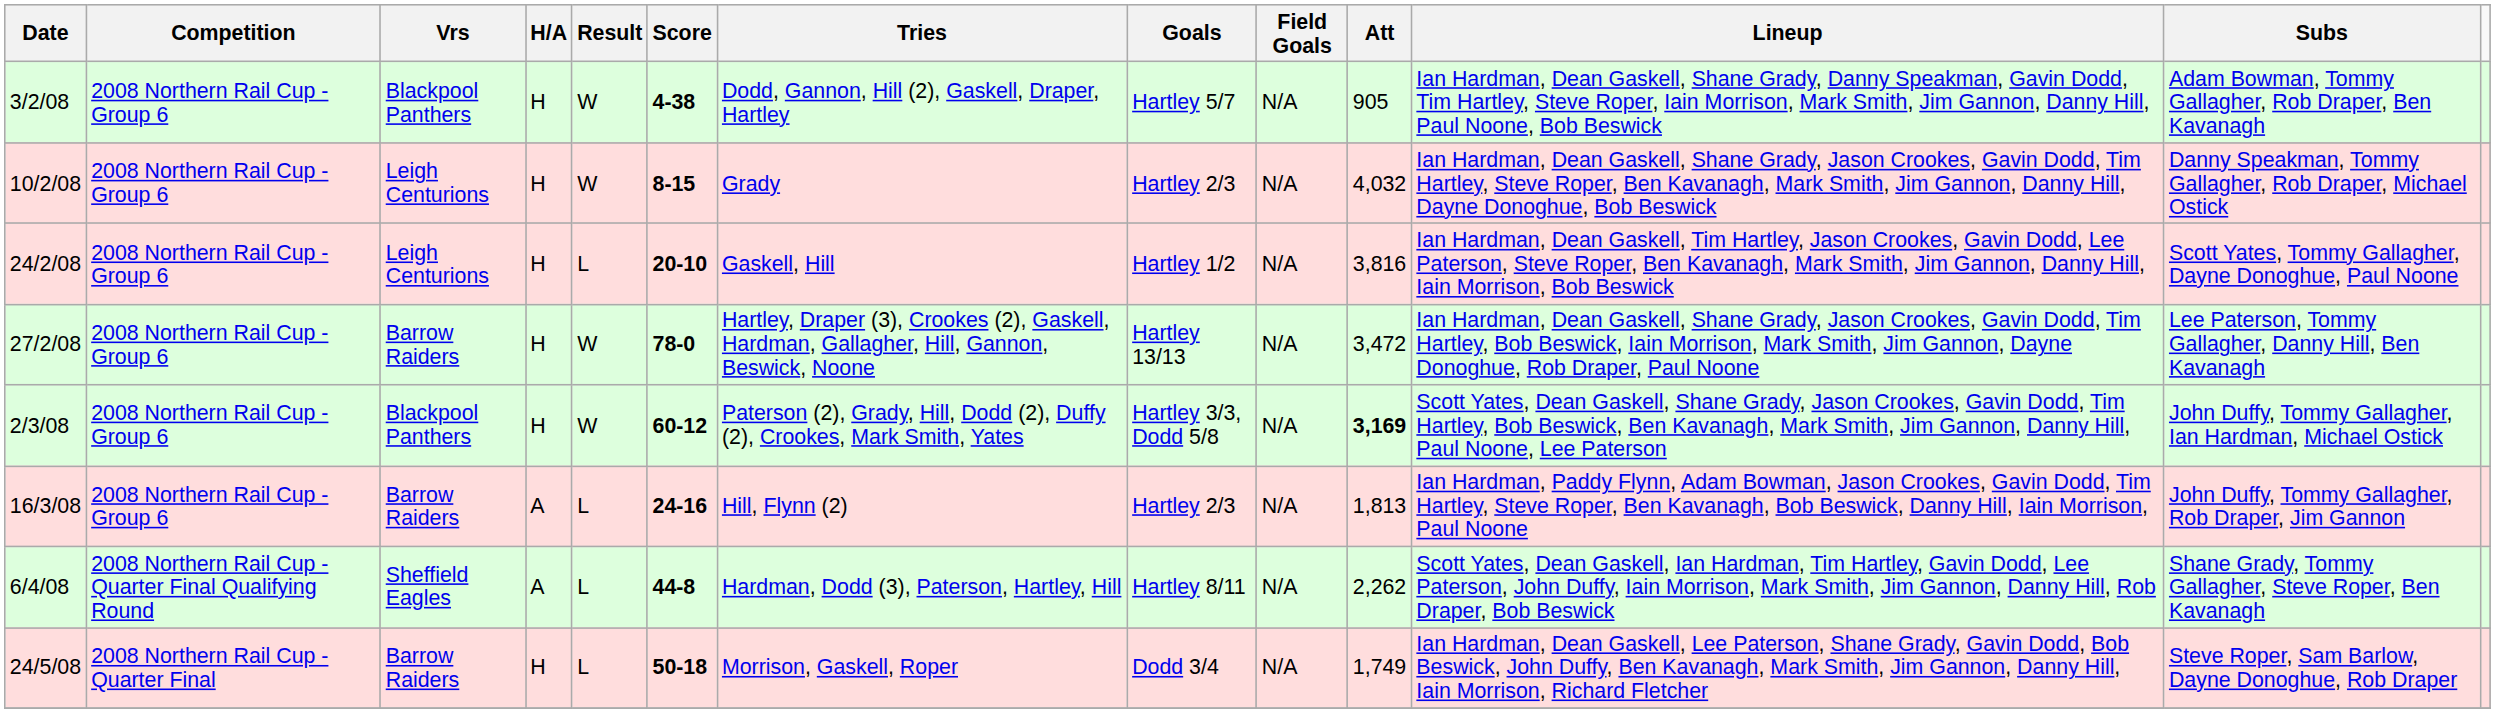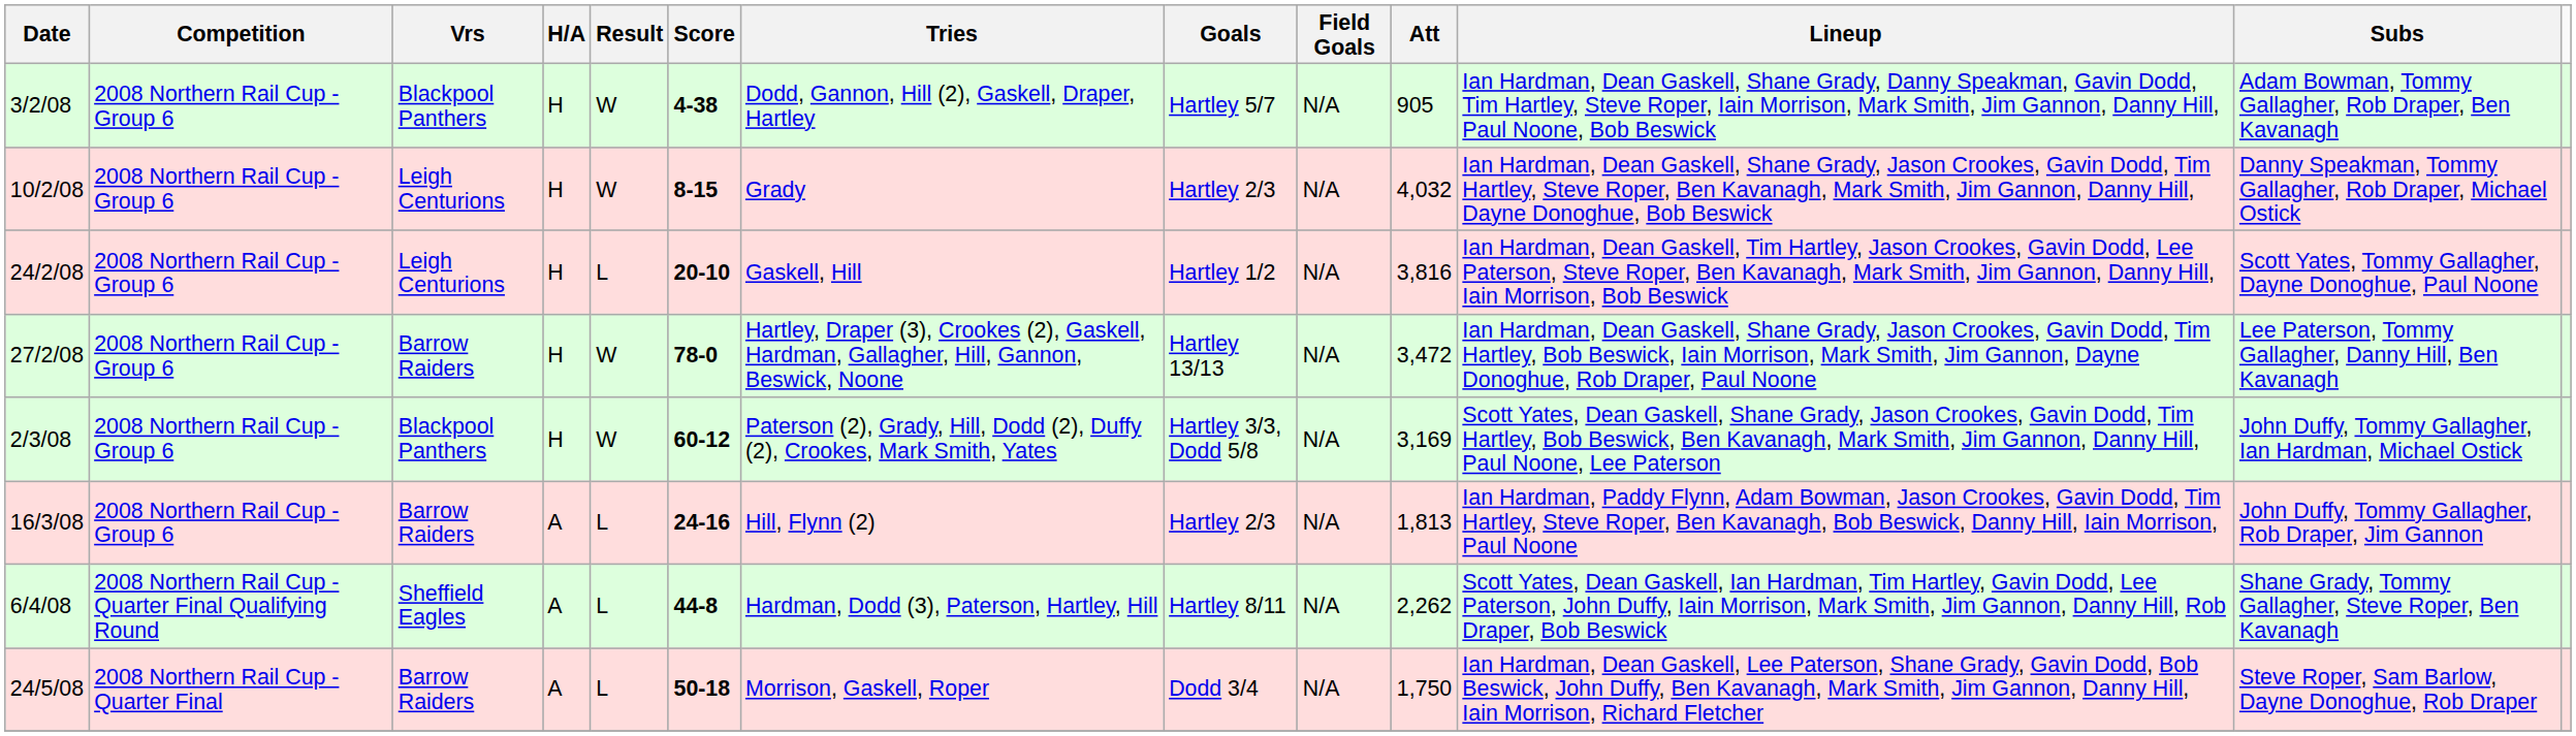2/3/08 | Att: bold -> normal
24/5/08 | H/A: H -> A
24/5/08 | Att: 1,749 -> 1,750
